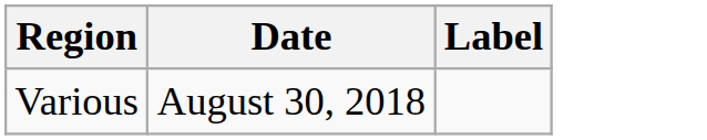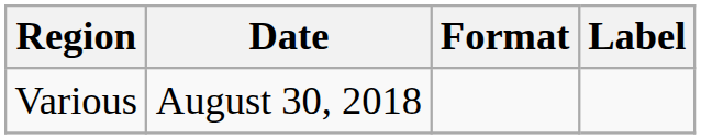+ column: Format
